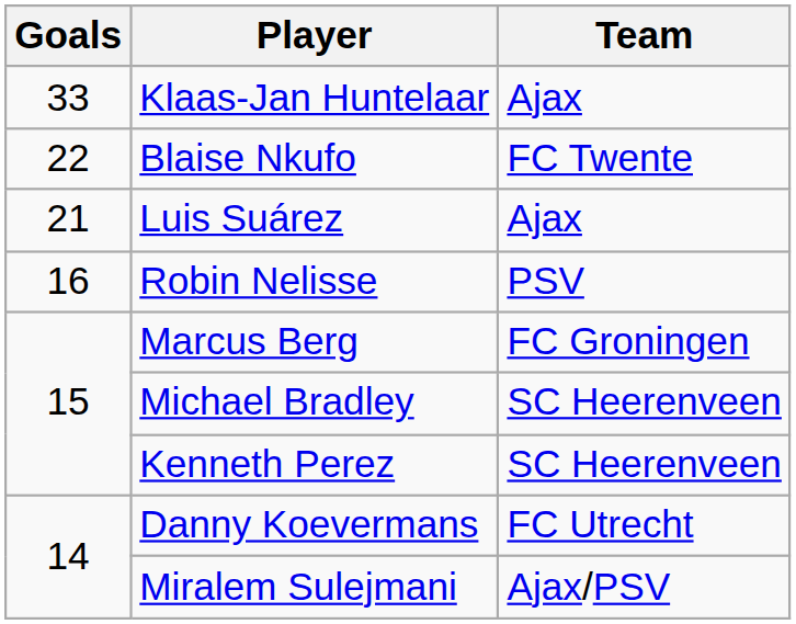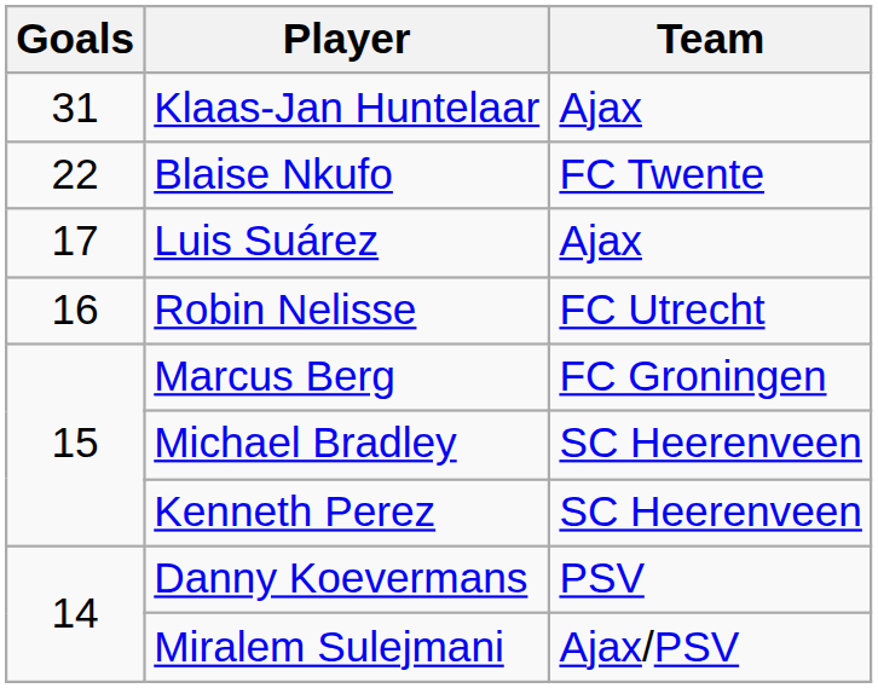Klaas-Jan Huntelaar | Goals: 33 -> 31
Luis Suárez | Goals: 21 -> 17
Robin Nelisse | Team: PSV -> FC Utrecht
Danny Koevermans | Team: FC Utrecht -> PSV
